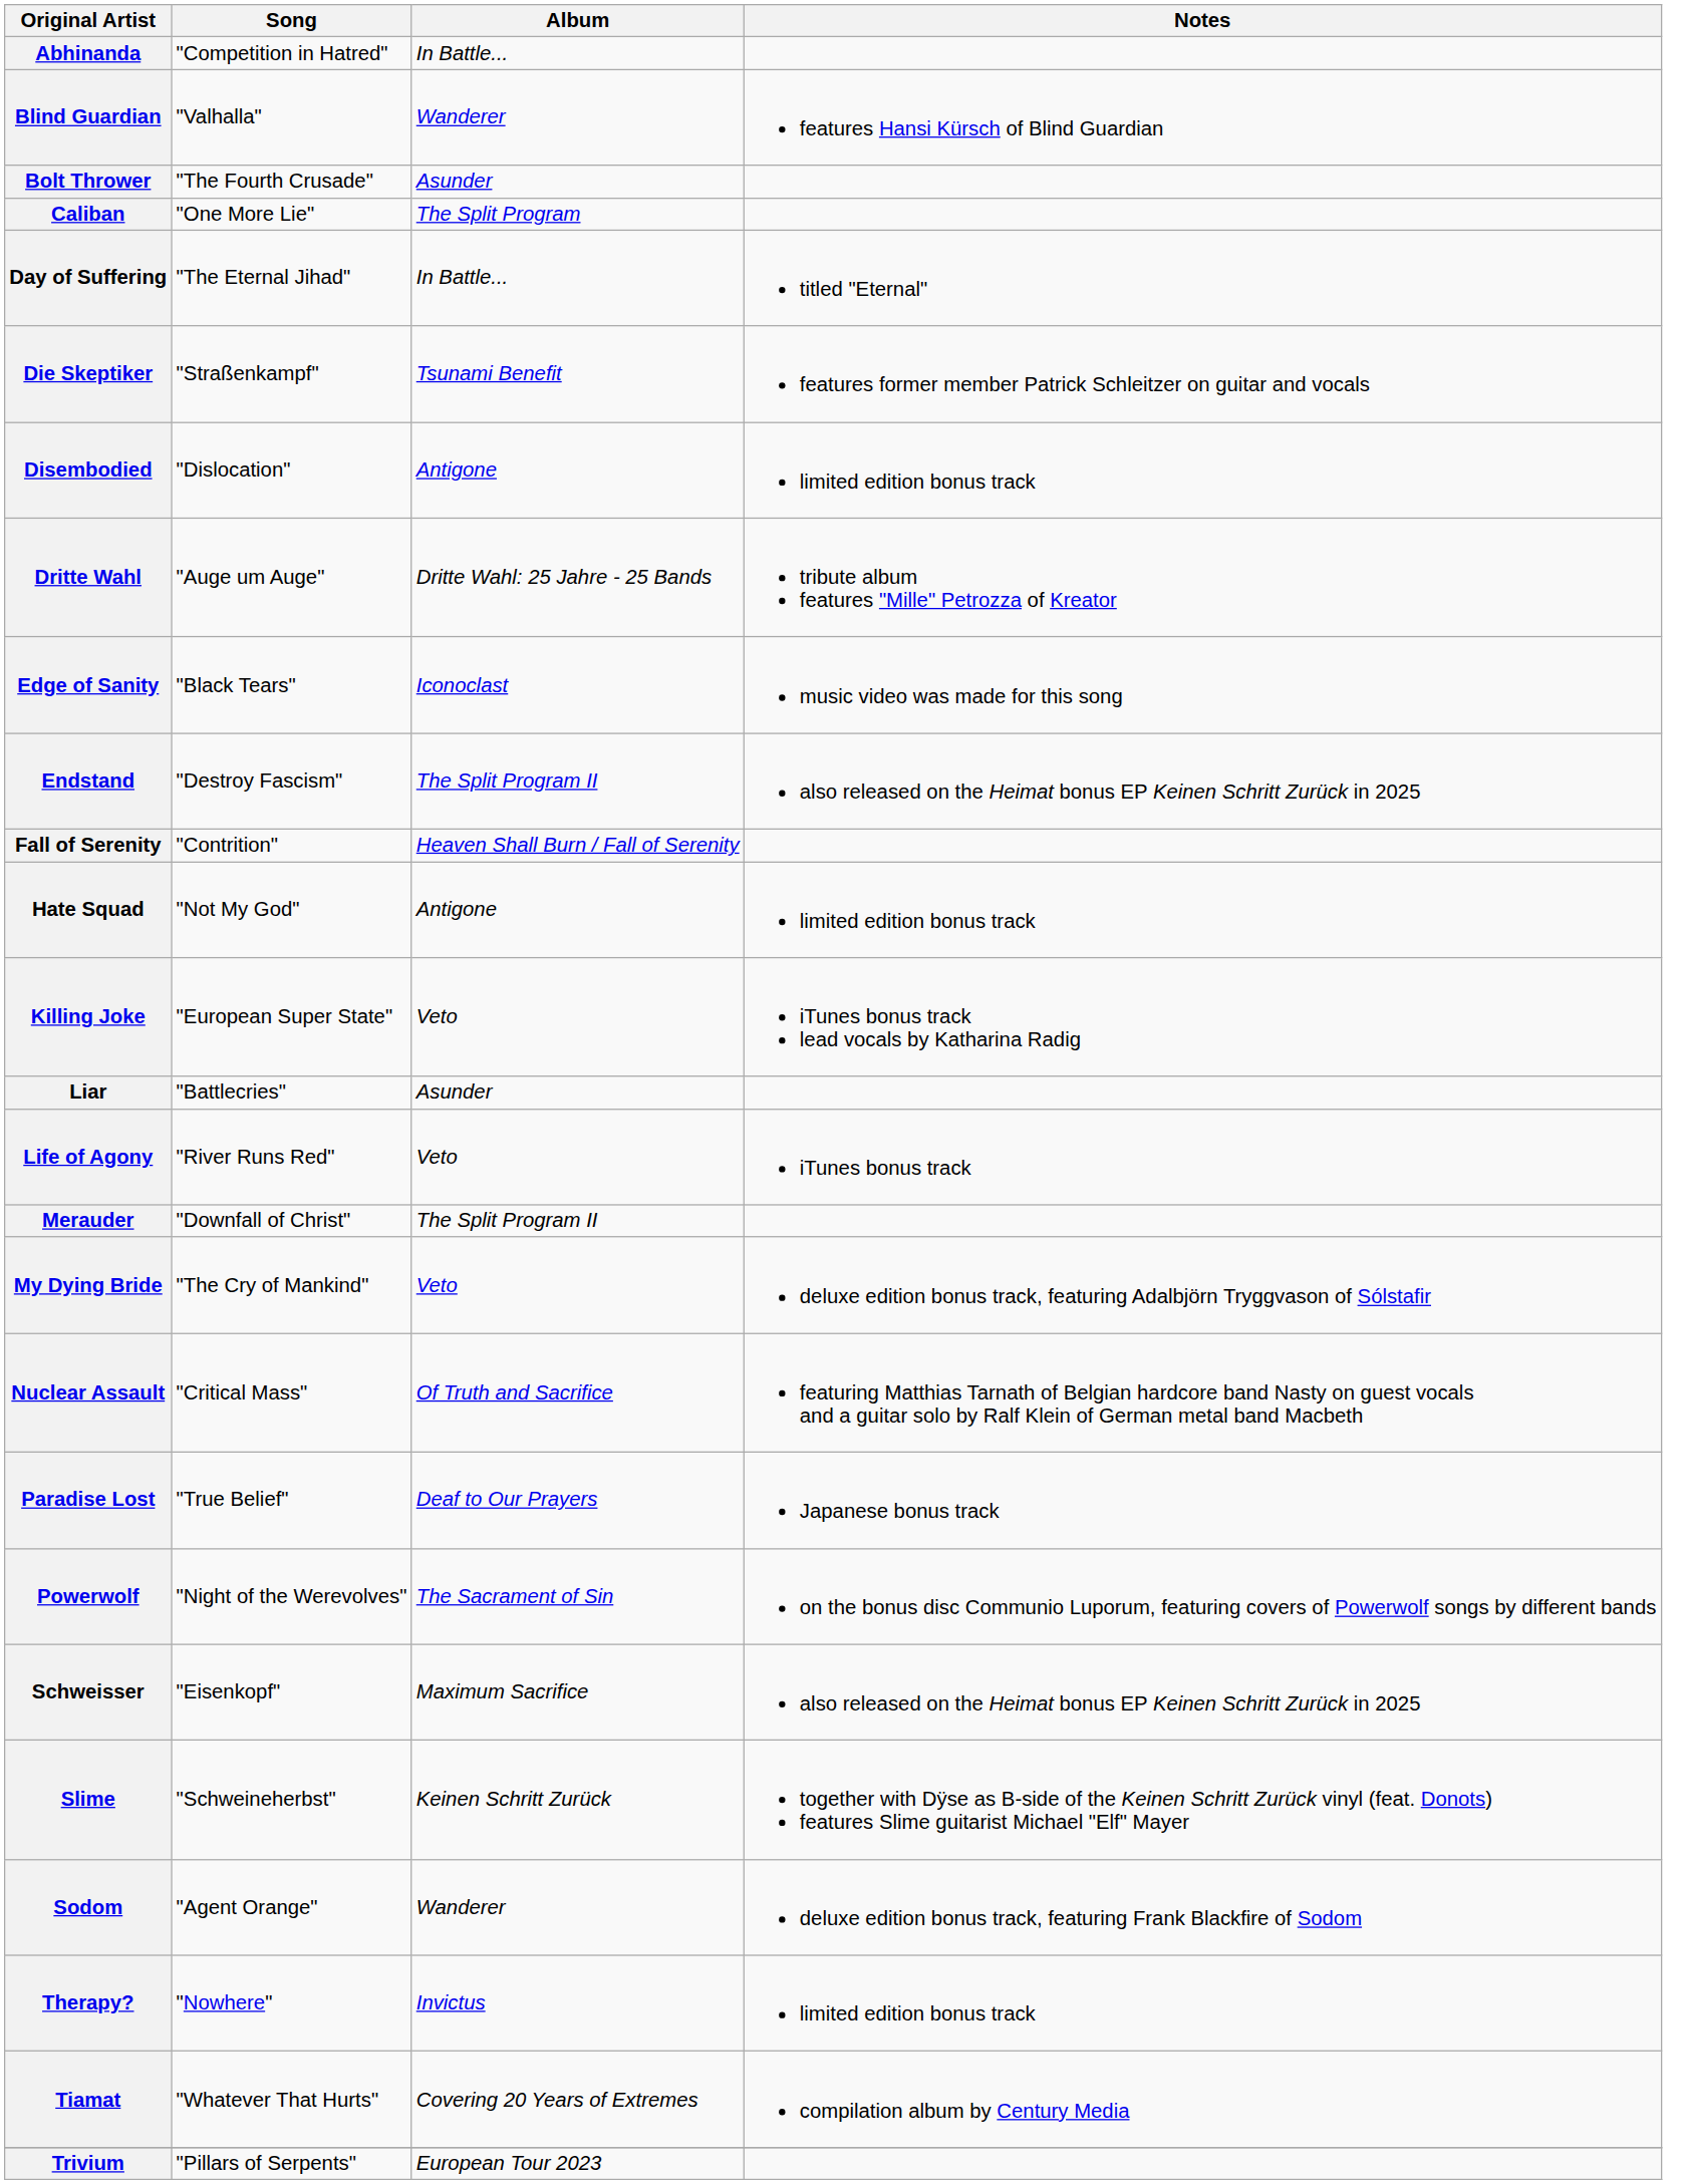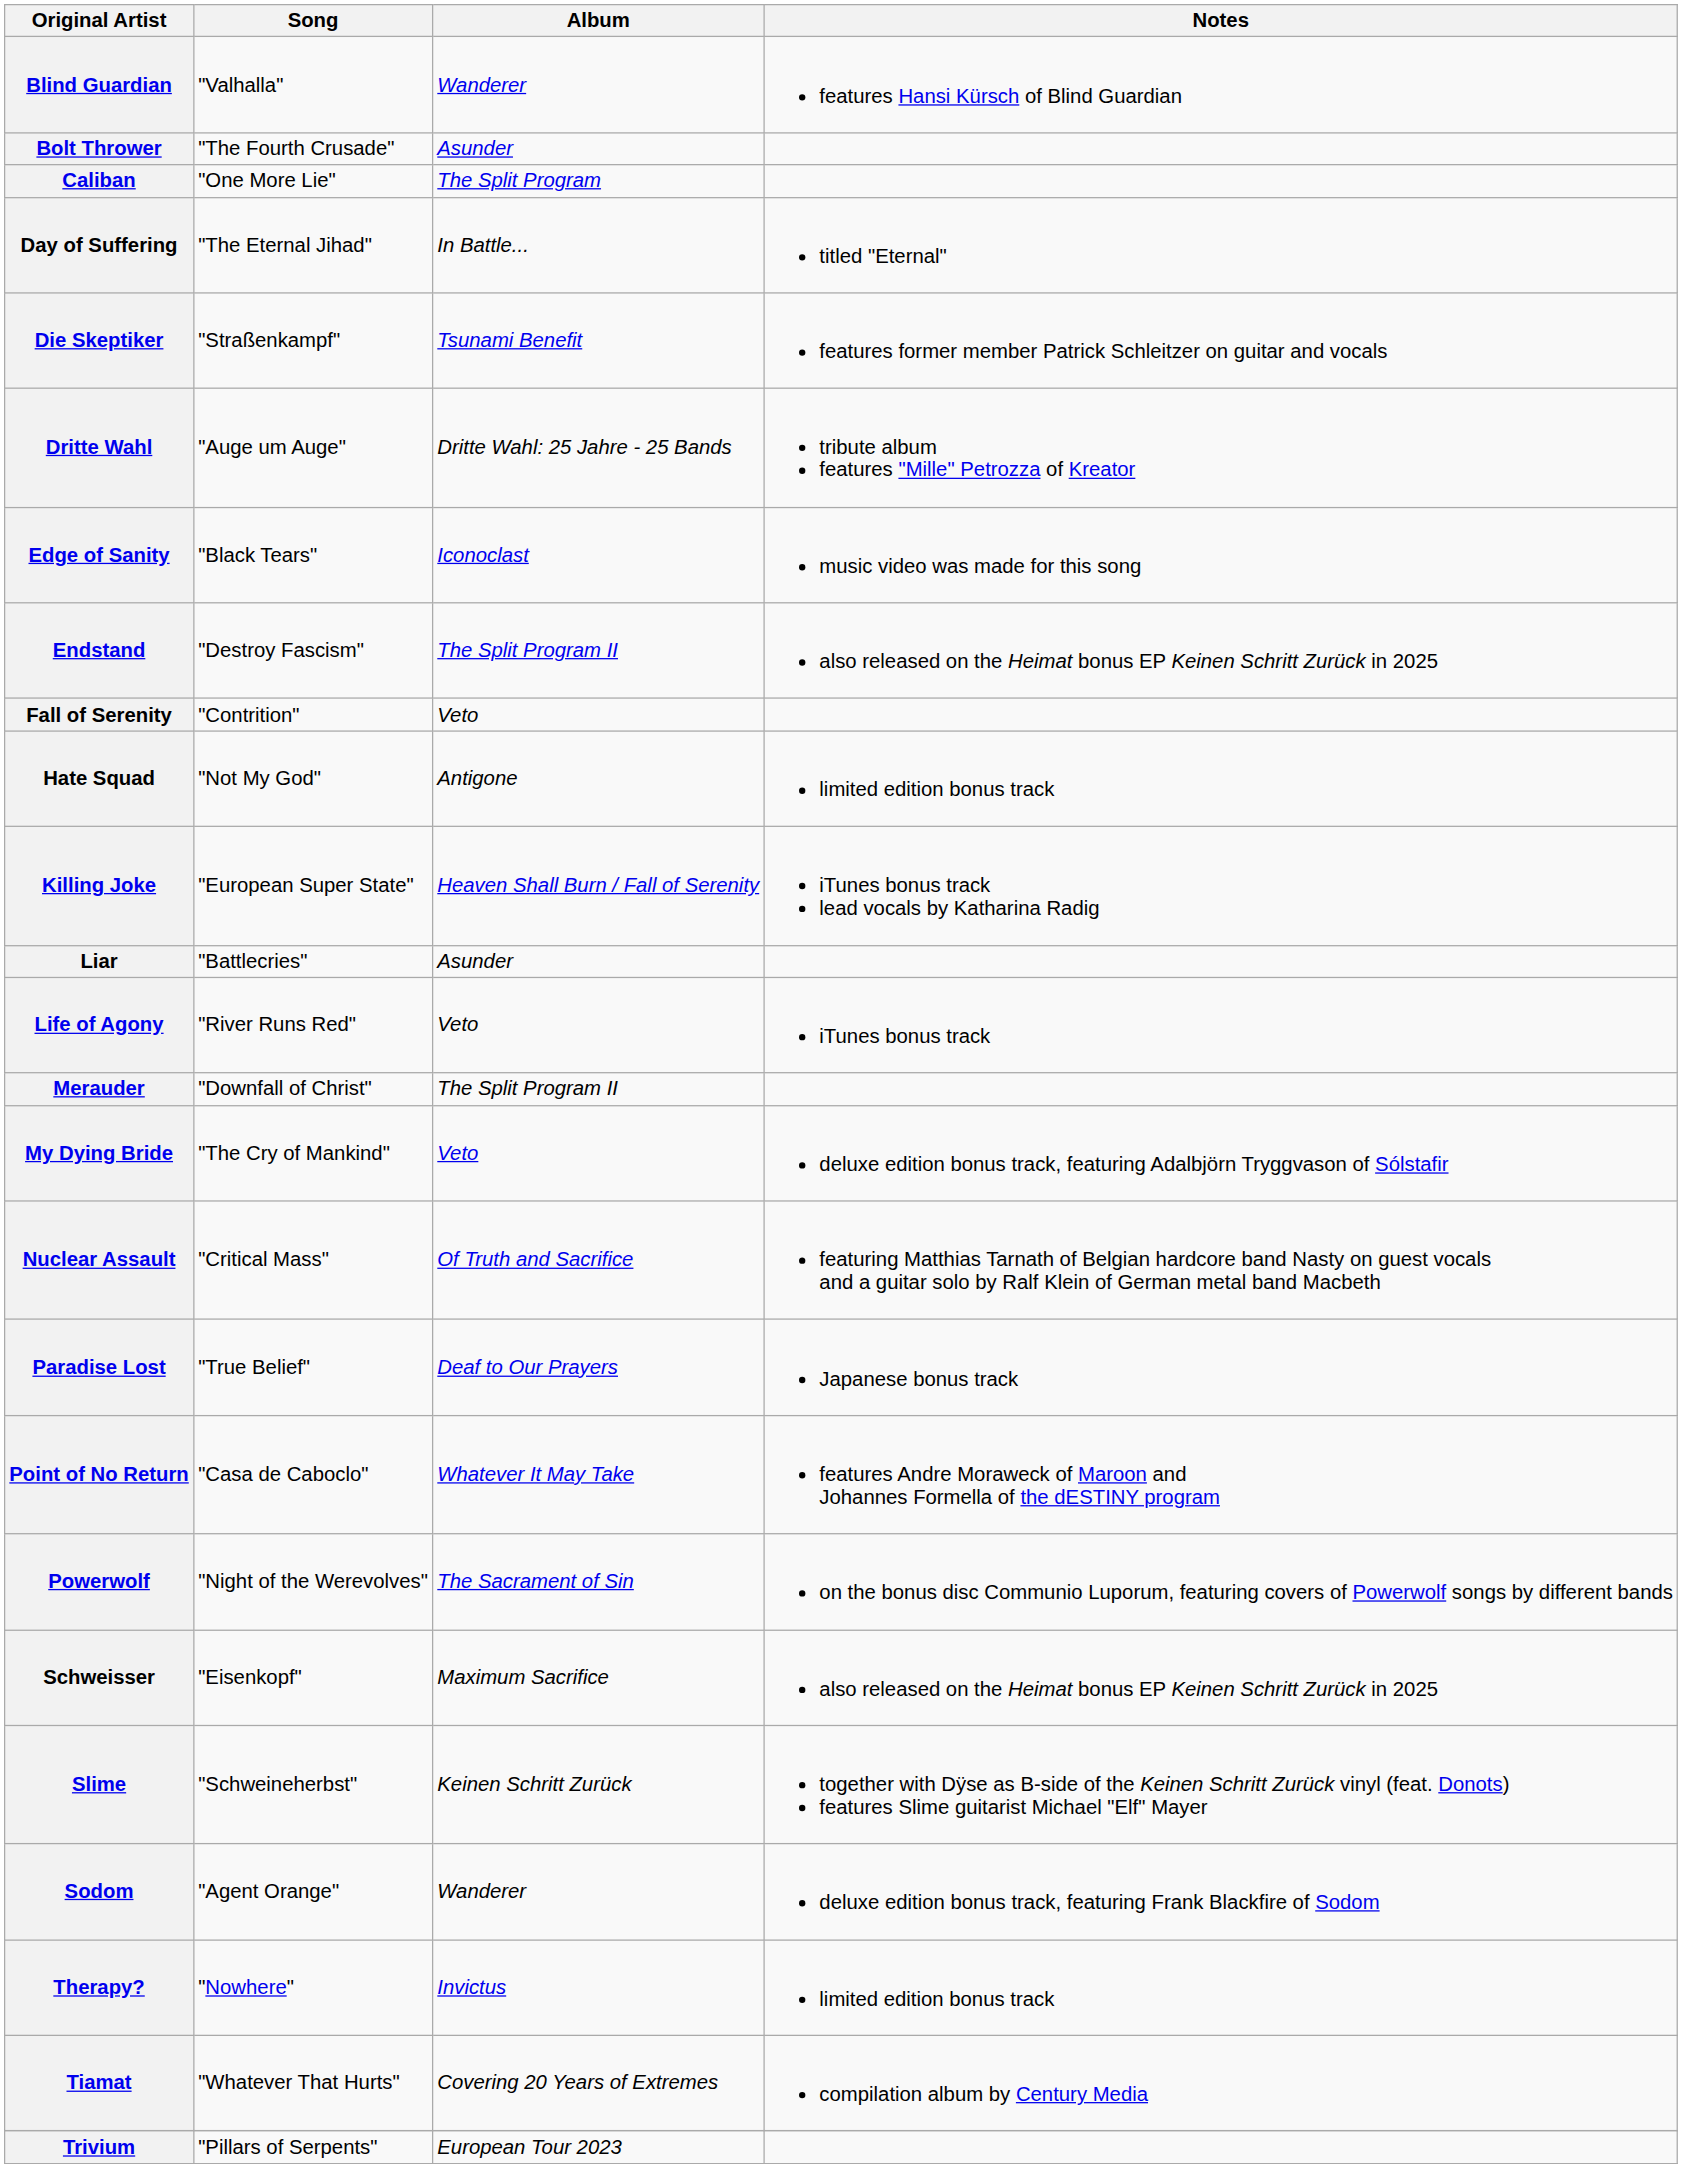- row: Abhinanda | "Competition in Hatred" | In Battle...
- row: Disembodied | "Dislocation" | Antigone | limited edition bonus track
Fall of Serenity | Album: Heaven Shall Burn / Fall of Serenity -> Veto
Killing Joke | Album: Veto -> Heaven Shall Burn / Fall of Serenity
+ row: Point of No Return | "Casa de Caboclo" | Whatever It May Take | features Andre Moraweck of Maroon and Johannes Formella of the dESTINY program
